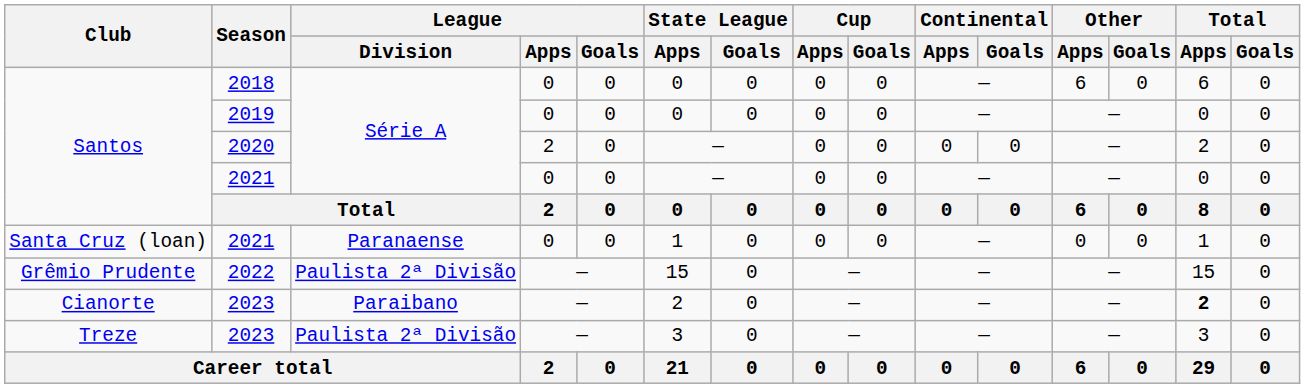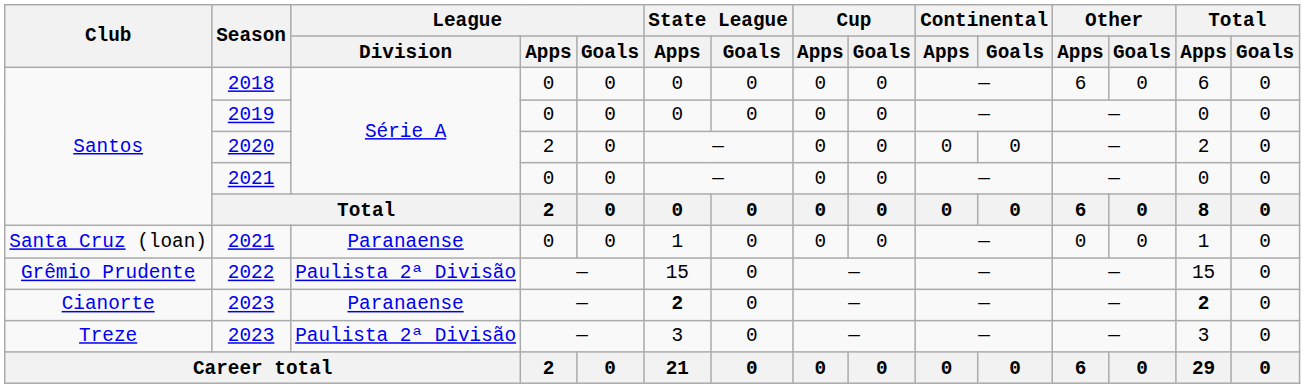Cianorte / 2023 | League / Division: Paraibano -> Paranaense
Cianorte / 2023 | State League / Apps: normal -> bold
